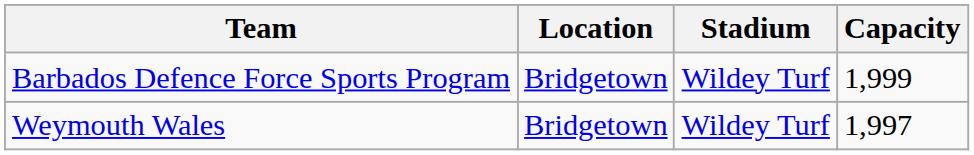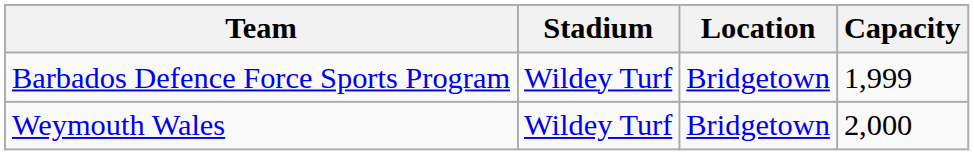columns swapped: Location <-> Stadium
Weymouth Wales | Capacity: 1,997 -> 2,000
